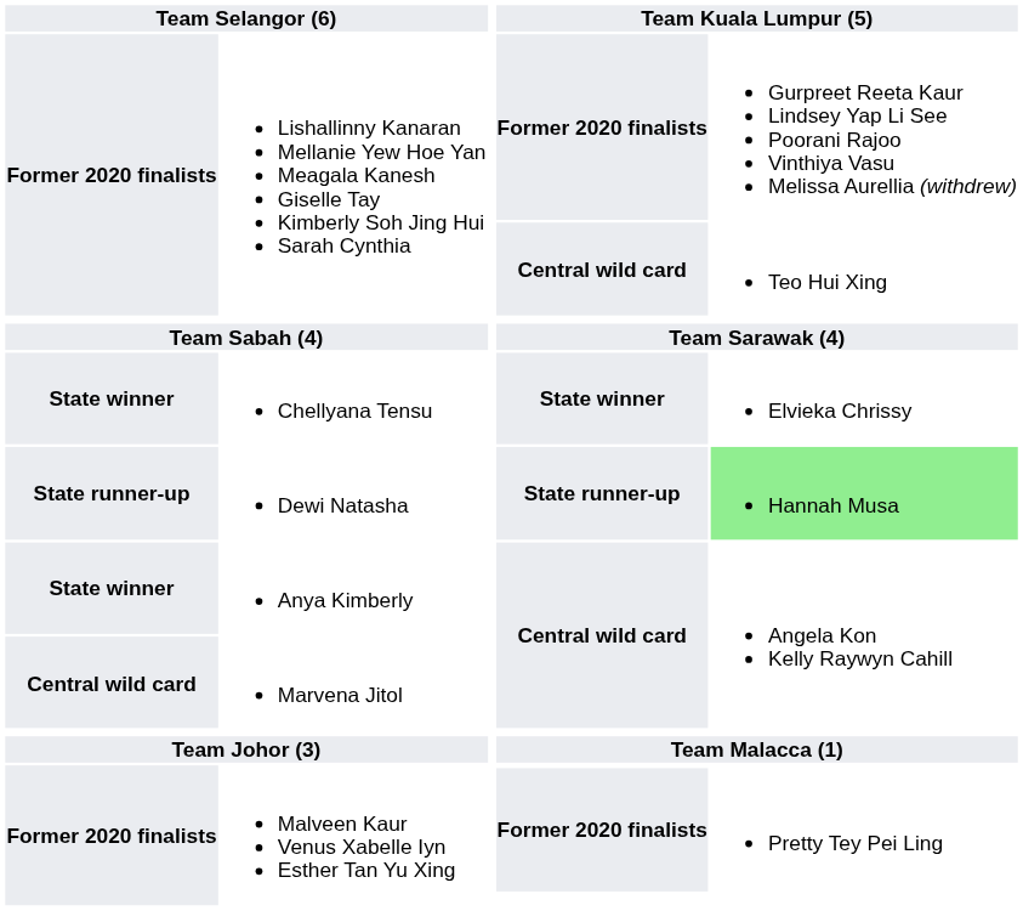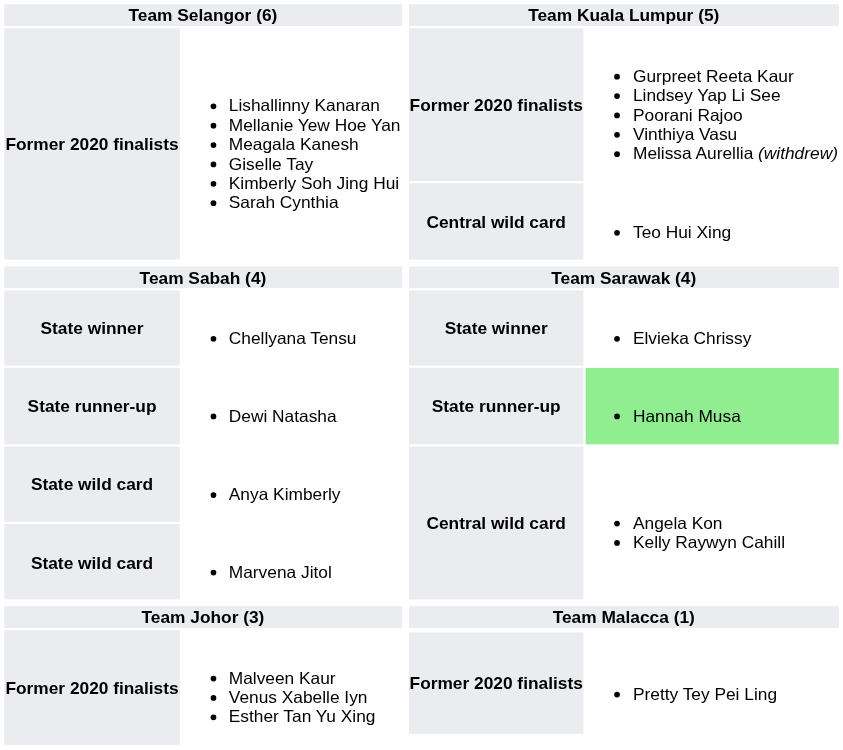Anya Kimberly | column 1: State winner -> State wild card
Marvena Jitol | column 1: Central wild card -> State wild card
